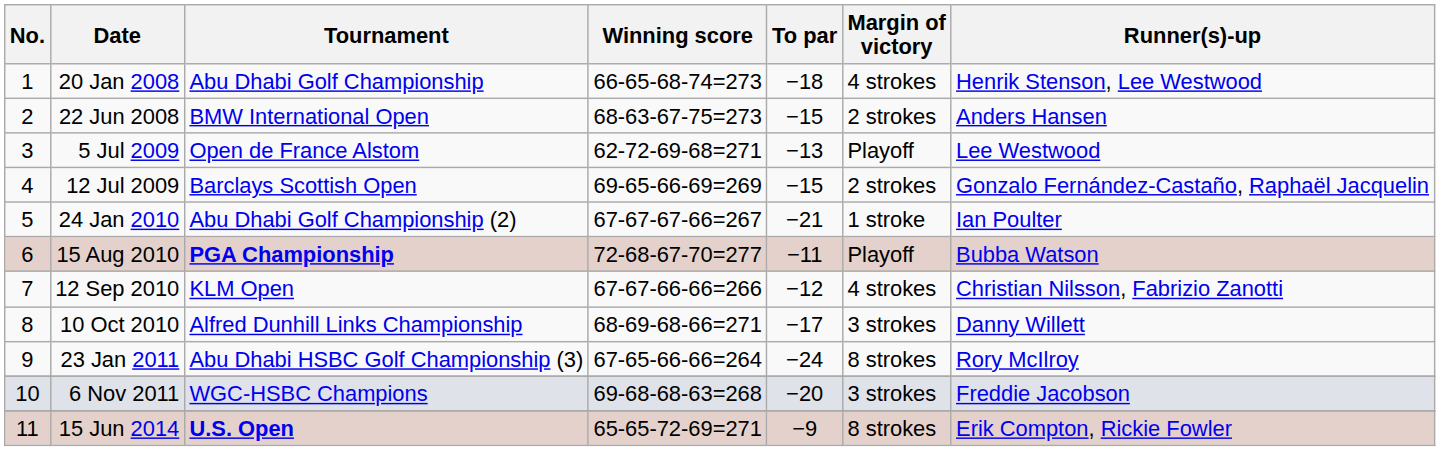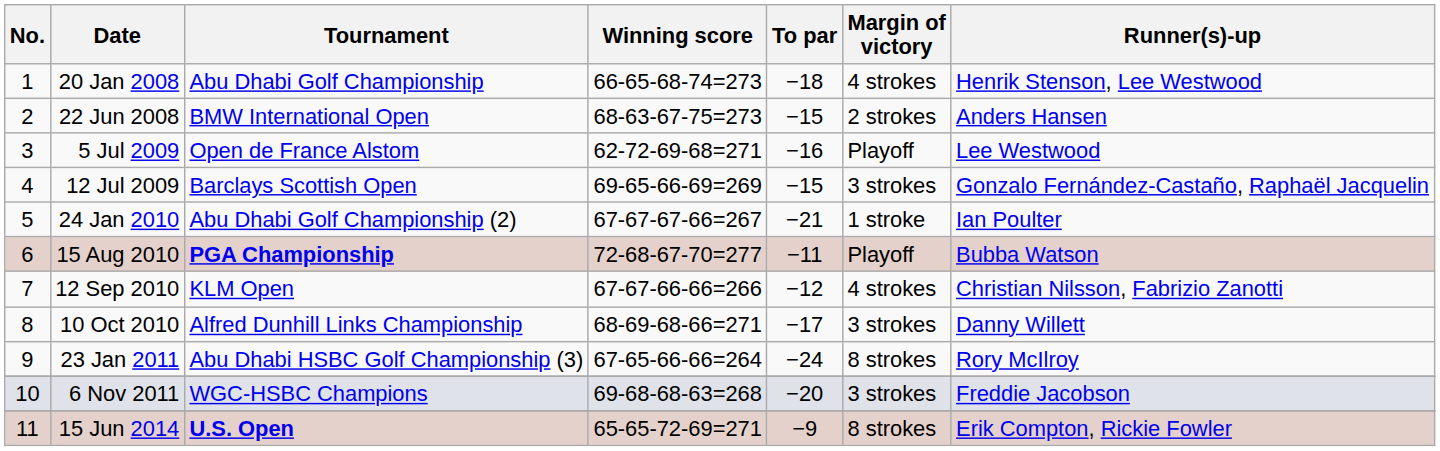5 Jul 2009 | To par: −13 -> −16
12 Jul 2009 | Margin of victory: 2 strokes -> 3 strokes
